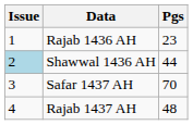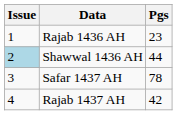Safar 1437 AH | Pgs: 70 -> 78
Rajab 1437 AH | Pgs: 48 -> 42
